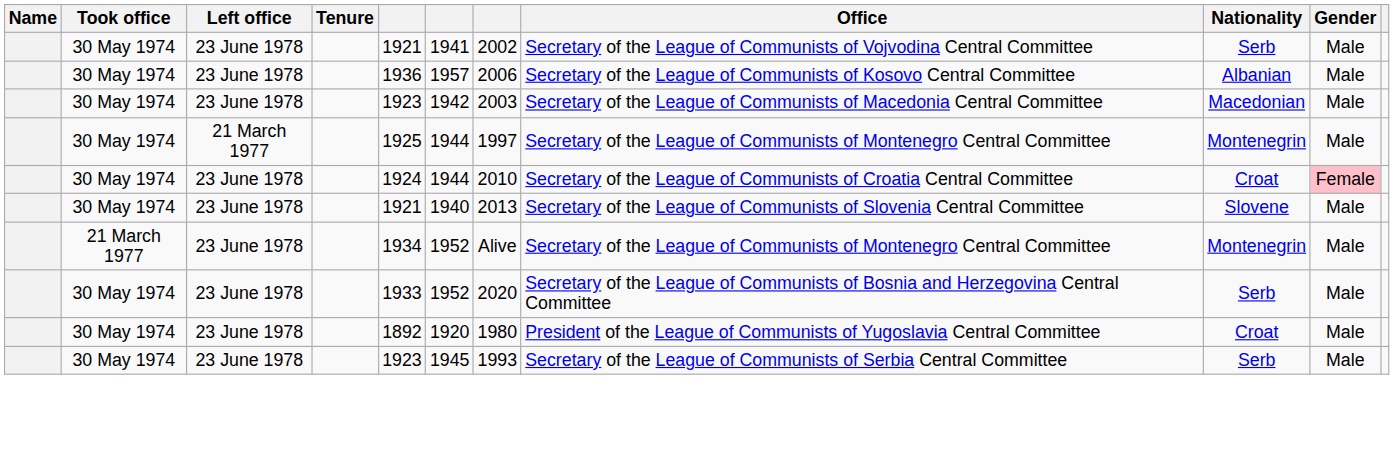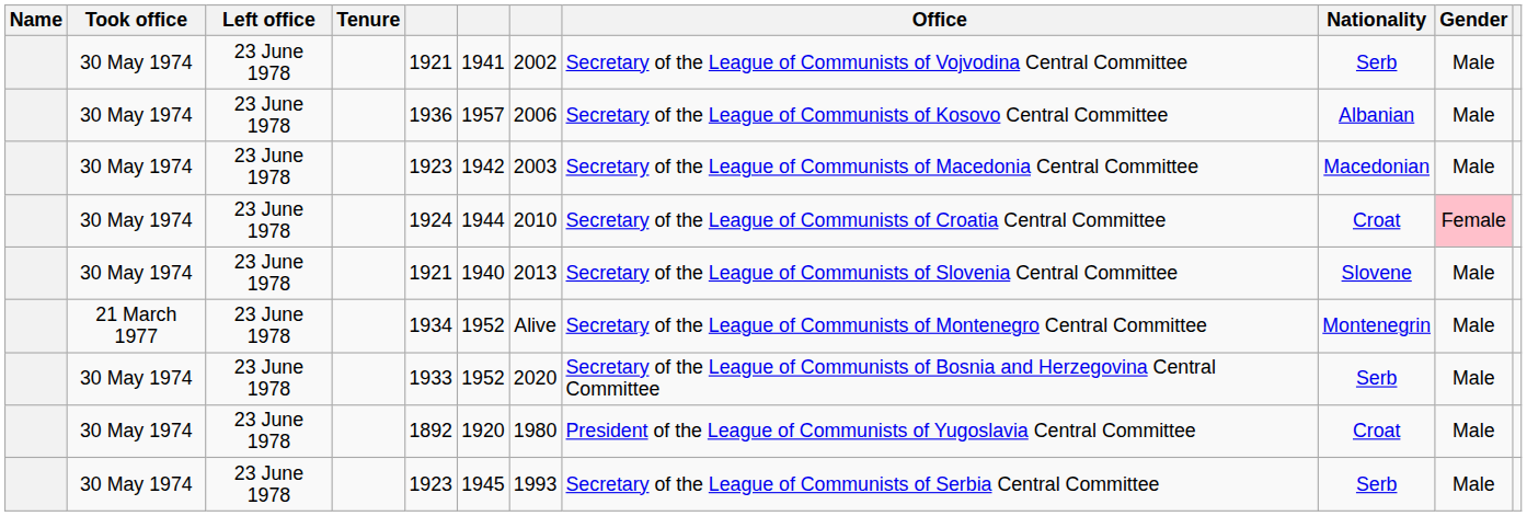- row: 30 May 1974 | 21 March 1977 | 1925 | 1944 | 1997 | Secretary of the League of Communists of Montenegro Central Committee | Montenegrin | Male
